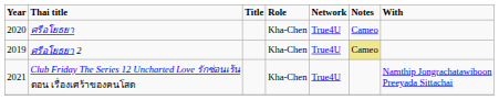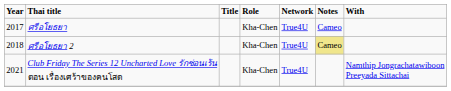ศรีอโยธยา | Year: 2020 -> 2017
ศรีอโยธยา 2 | Year: 2019 -> 2018
